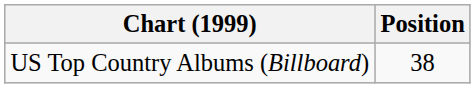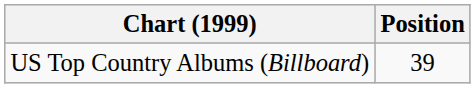US Top Country Albums (Billboard) | Position: 38 -> 39
